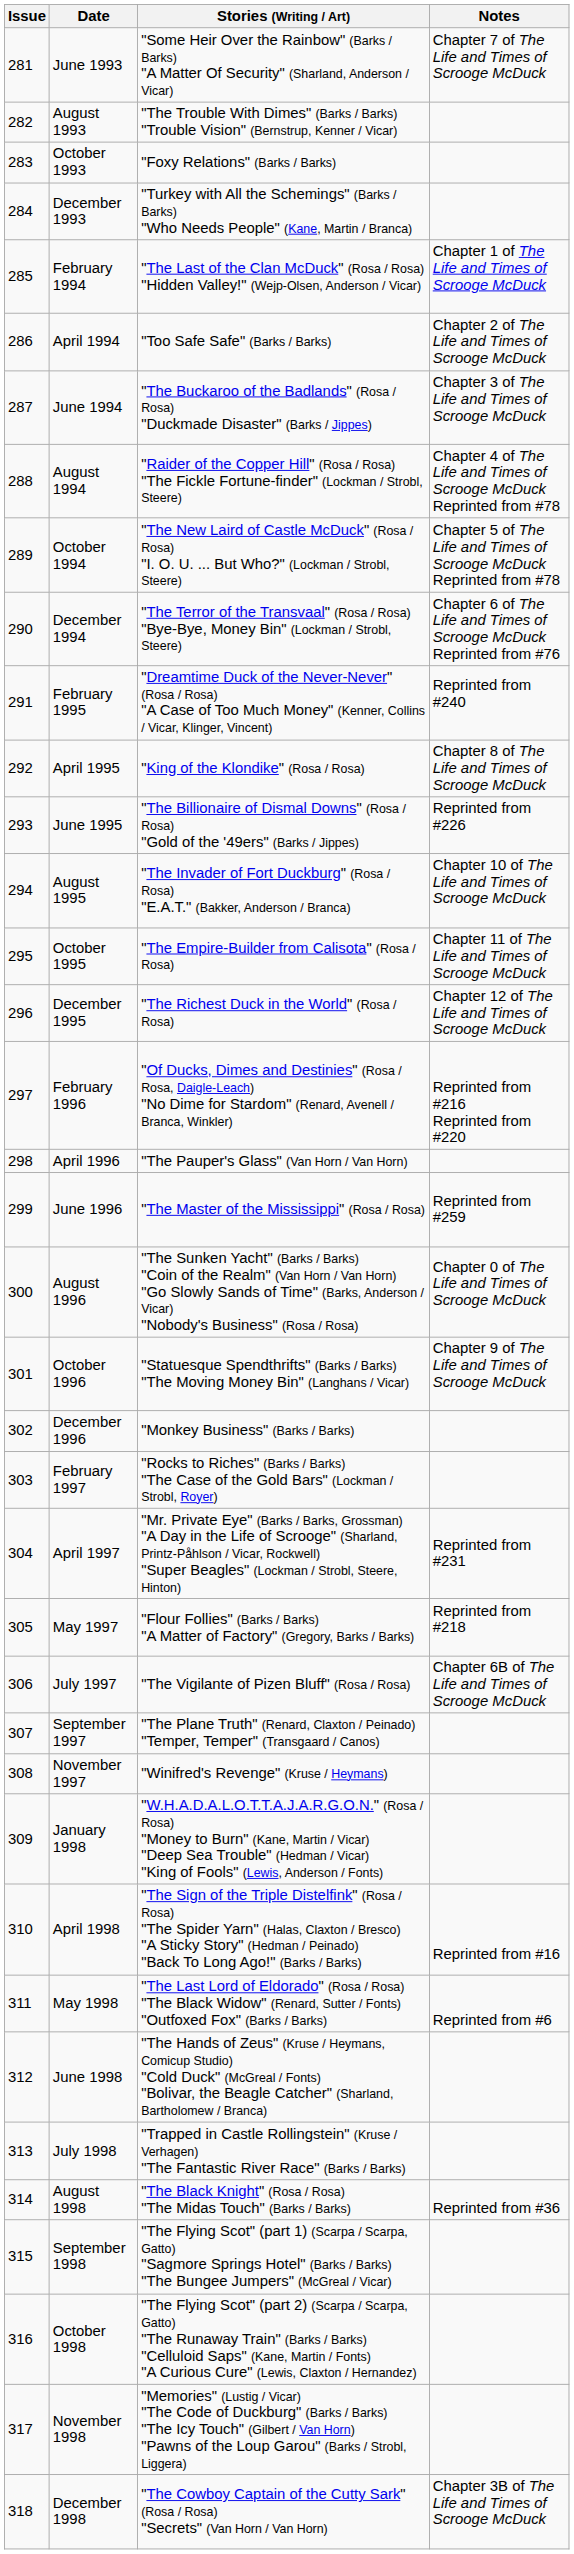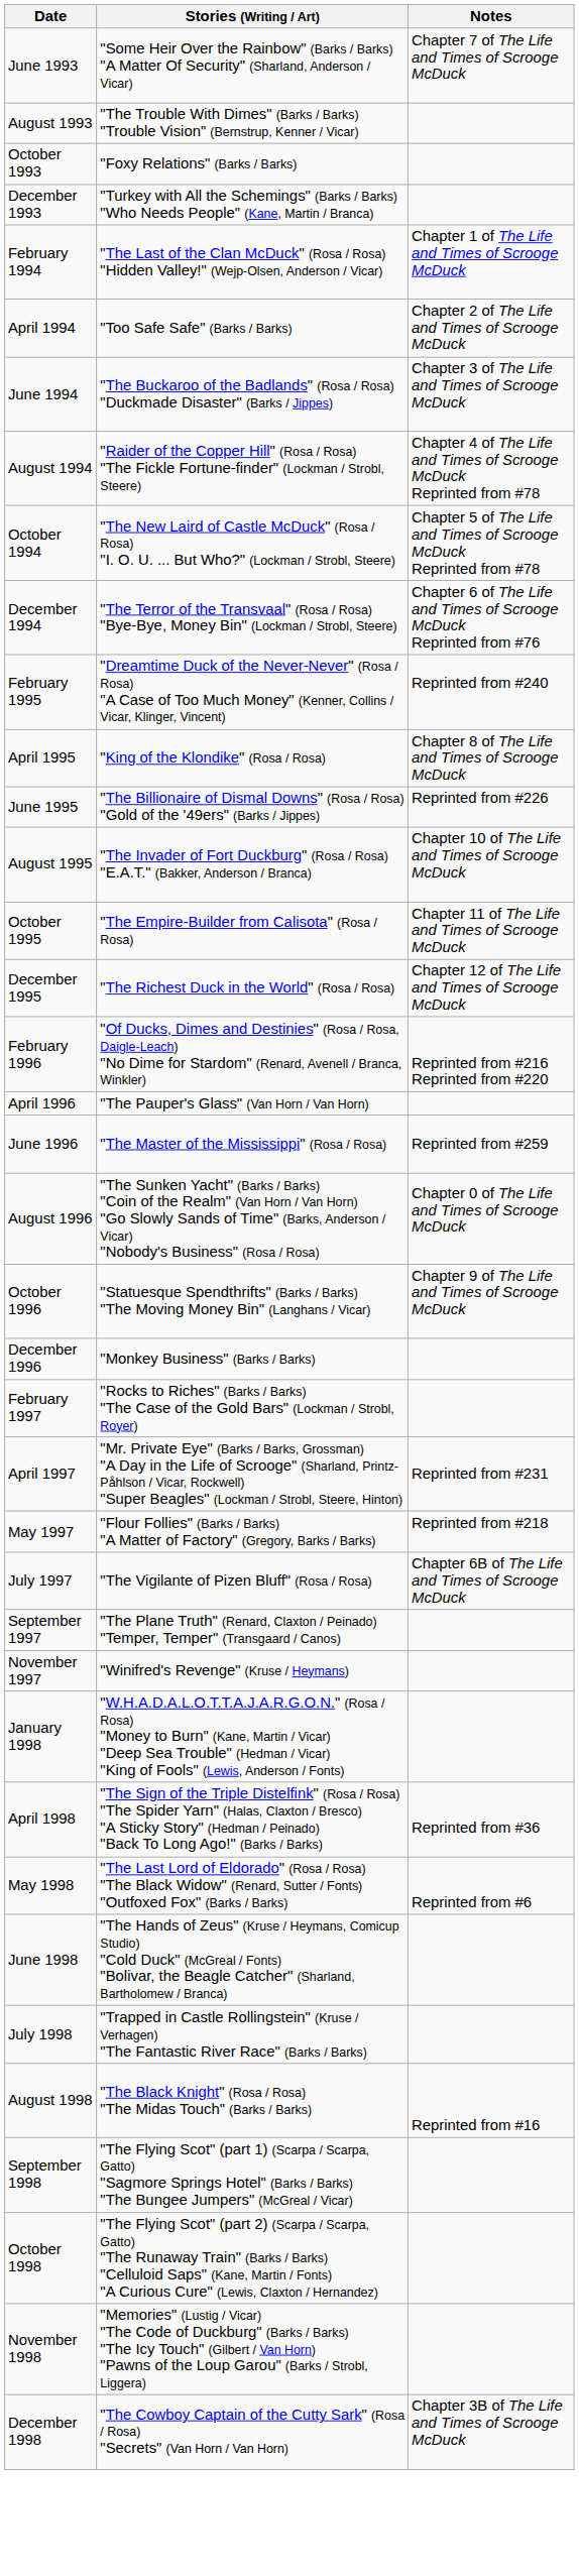- column: Issue | 281 | 282 | 283 | 284 | 285 | 286 | 287 | 288 | 289 | 290 | 291 | 292 | 293 | 294 | 295 | 296 | 297 | 298 | 299 | 300 | 301 | 302 | 303 | 304 | 305 | 306 | 307 | 308 | 309 | 310 | 311 | 312 | 313 | 314 | 315 | 316 | 317 | 318
April 1998 | Notes: Reprinted from #16 -> Reprinted from #36
August 1998 | Notes: Reprinted from #36 -> Reprinted from #16
